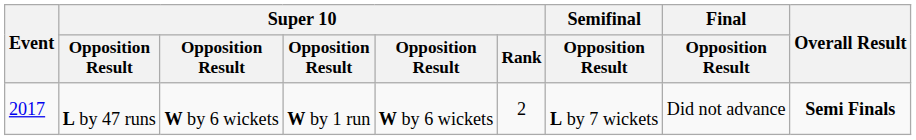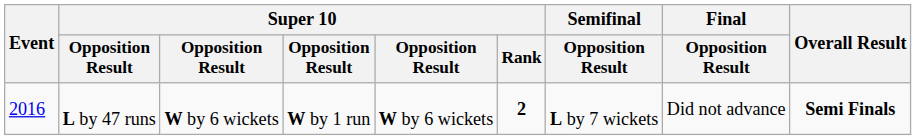L by 47 runs | Event: 2017 -> 2016
L by 47 runs | Super 10 / Rank: normal -> bold
